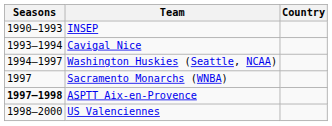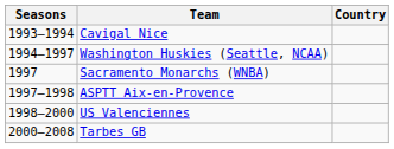- row: 1990–1993 | INSEP
ASPTT Aix-en-Provence | Seasons: bold -> normal
+ row: 2000–2008 | Tarbes GB
